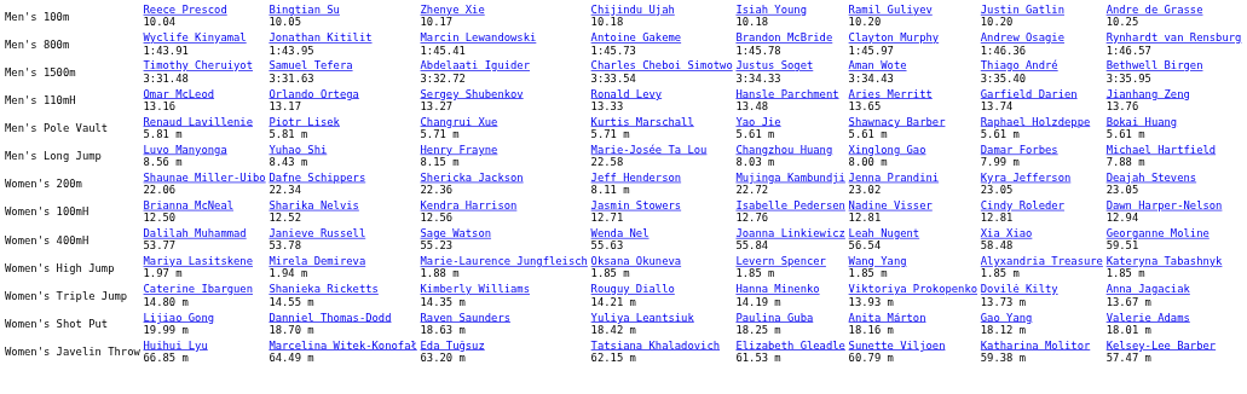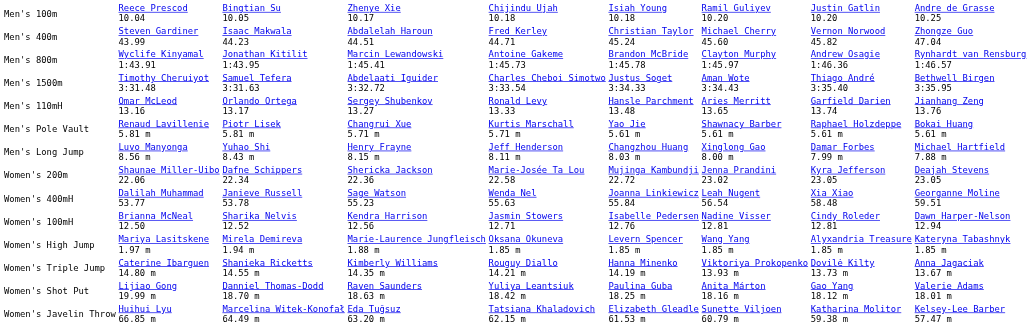+ row: Men's 400m | Steven Gardiner 43.99 | Isaac Makwala 44.23 | Abdalelah Haroun 44.51 | Fred Kerley 44.71 | Christian Taylor 45.24 | Michael Cherry 45.60 | Vernon Norwood 45.82 | Zhongze Guo 47.04
Men's Long Jump | column 5: Marie-Josée Ta Lou 22.58 -> Jeff Henderson 8.11 m
Women's 200m | column 5: Jeff Henderson 8.11 m -> Marie-Josée Ta Lou 22.58
rows swapped: Women's 100mH <-> Women's 400mH
